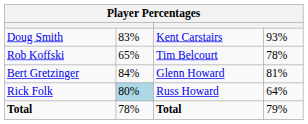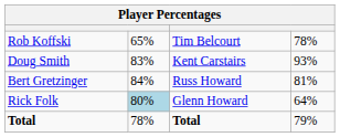rows swapped: Doug Smith <-> Rob Koffski
Bert Gretzinger | column 3: Glenn Howard -> Russ Howard
Rick Folk | column 3: Russ Howard -> Glenn Howard
